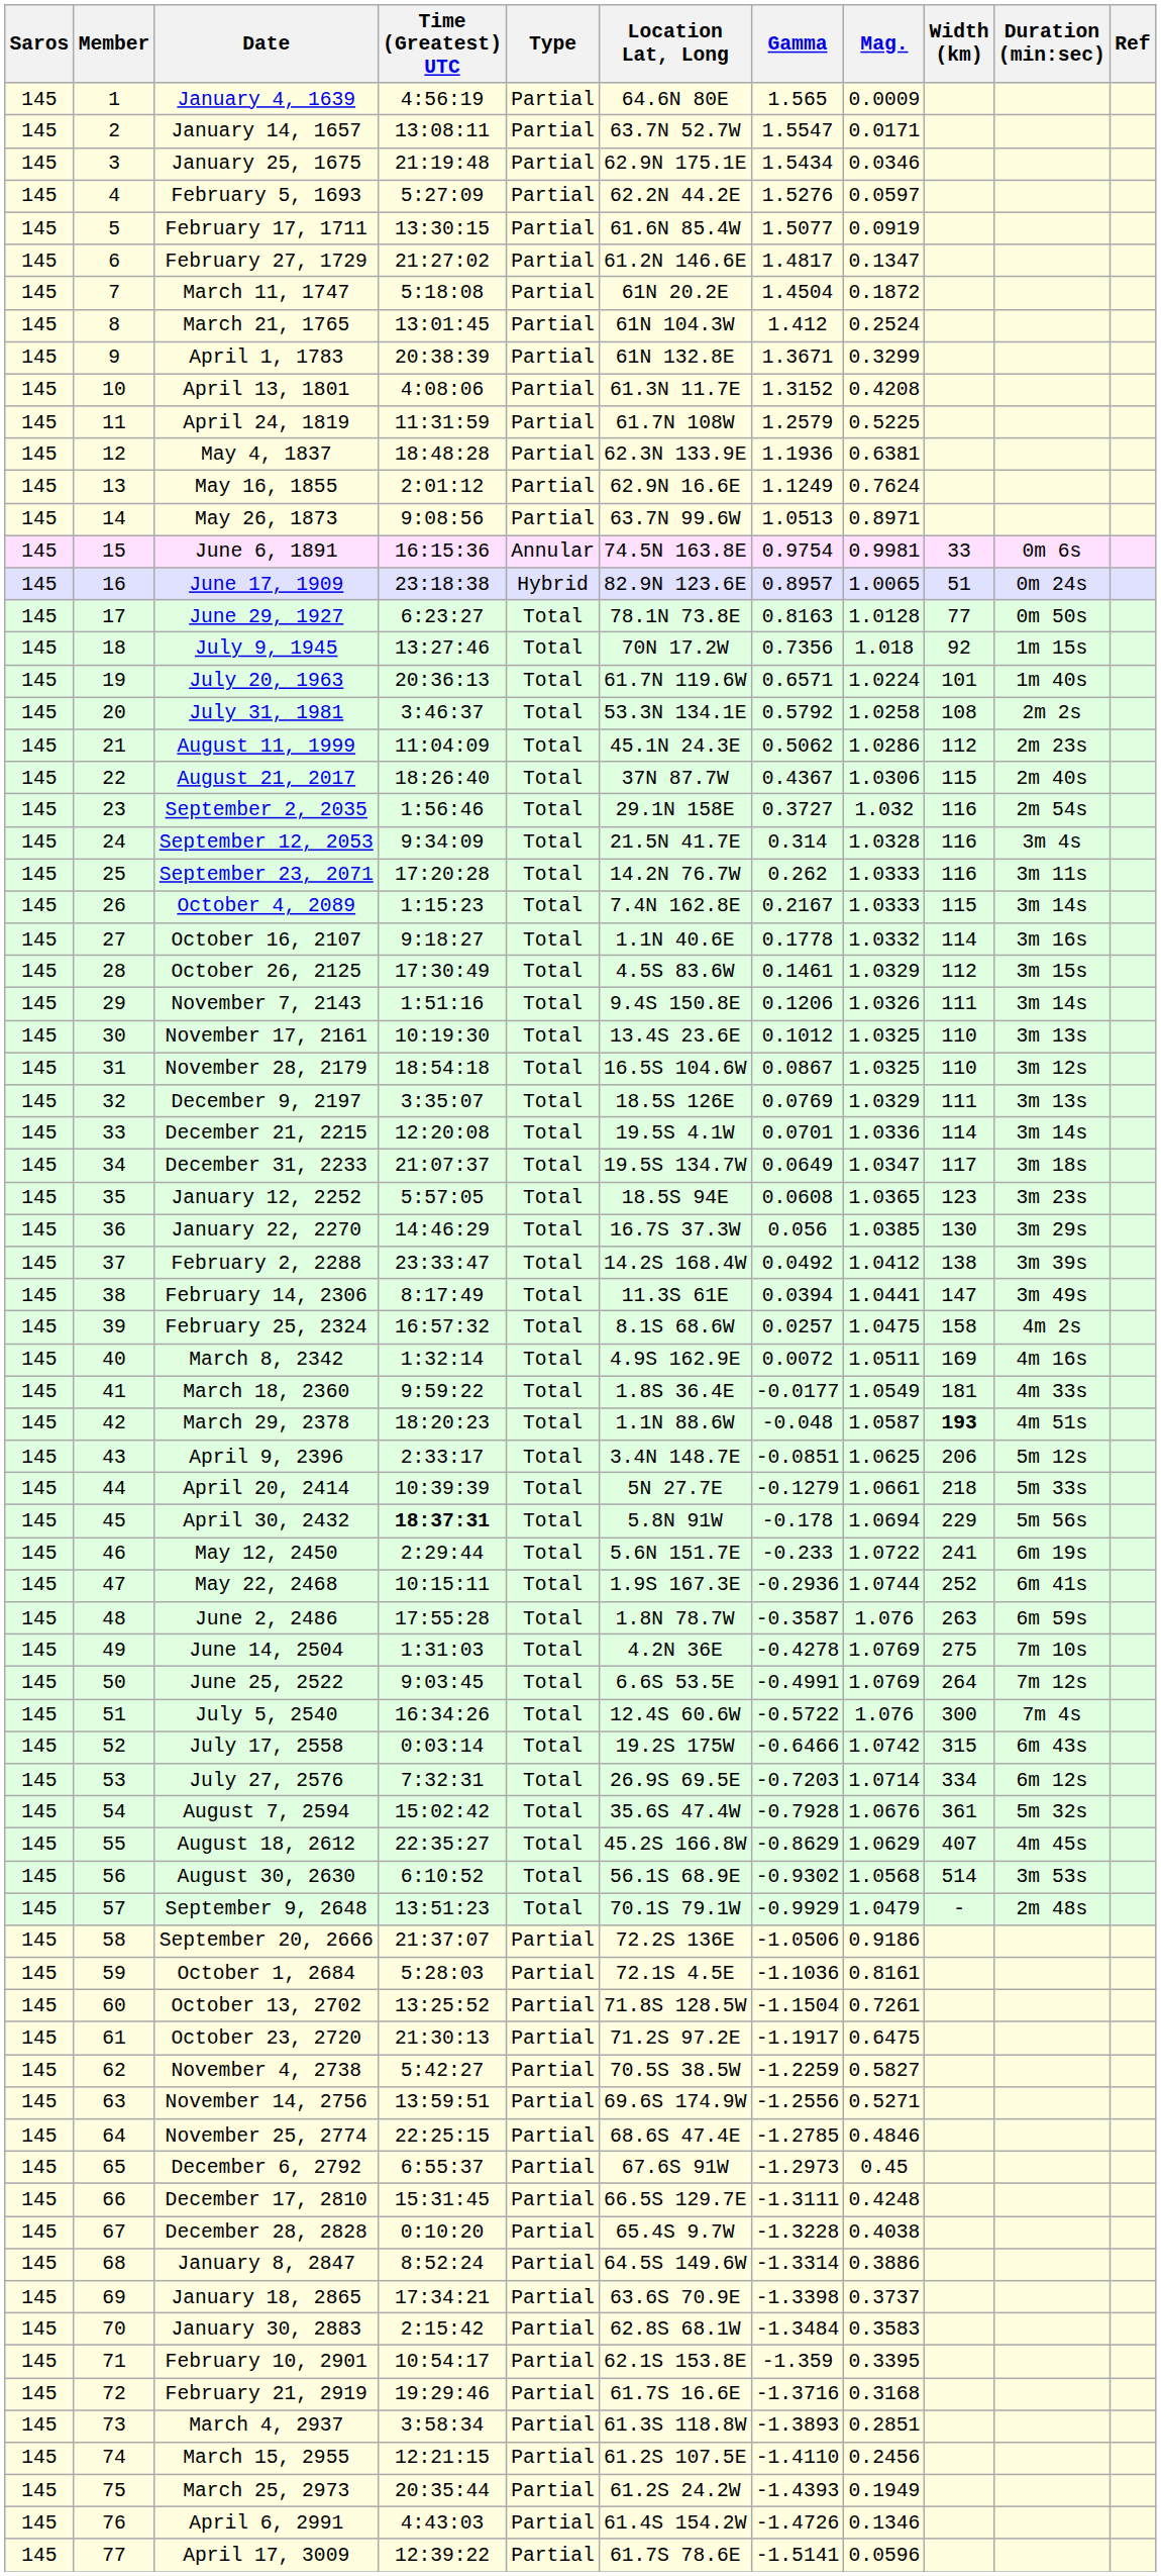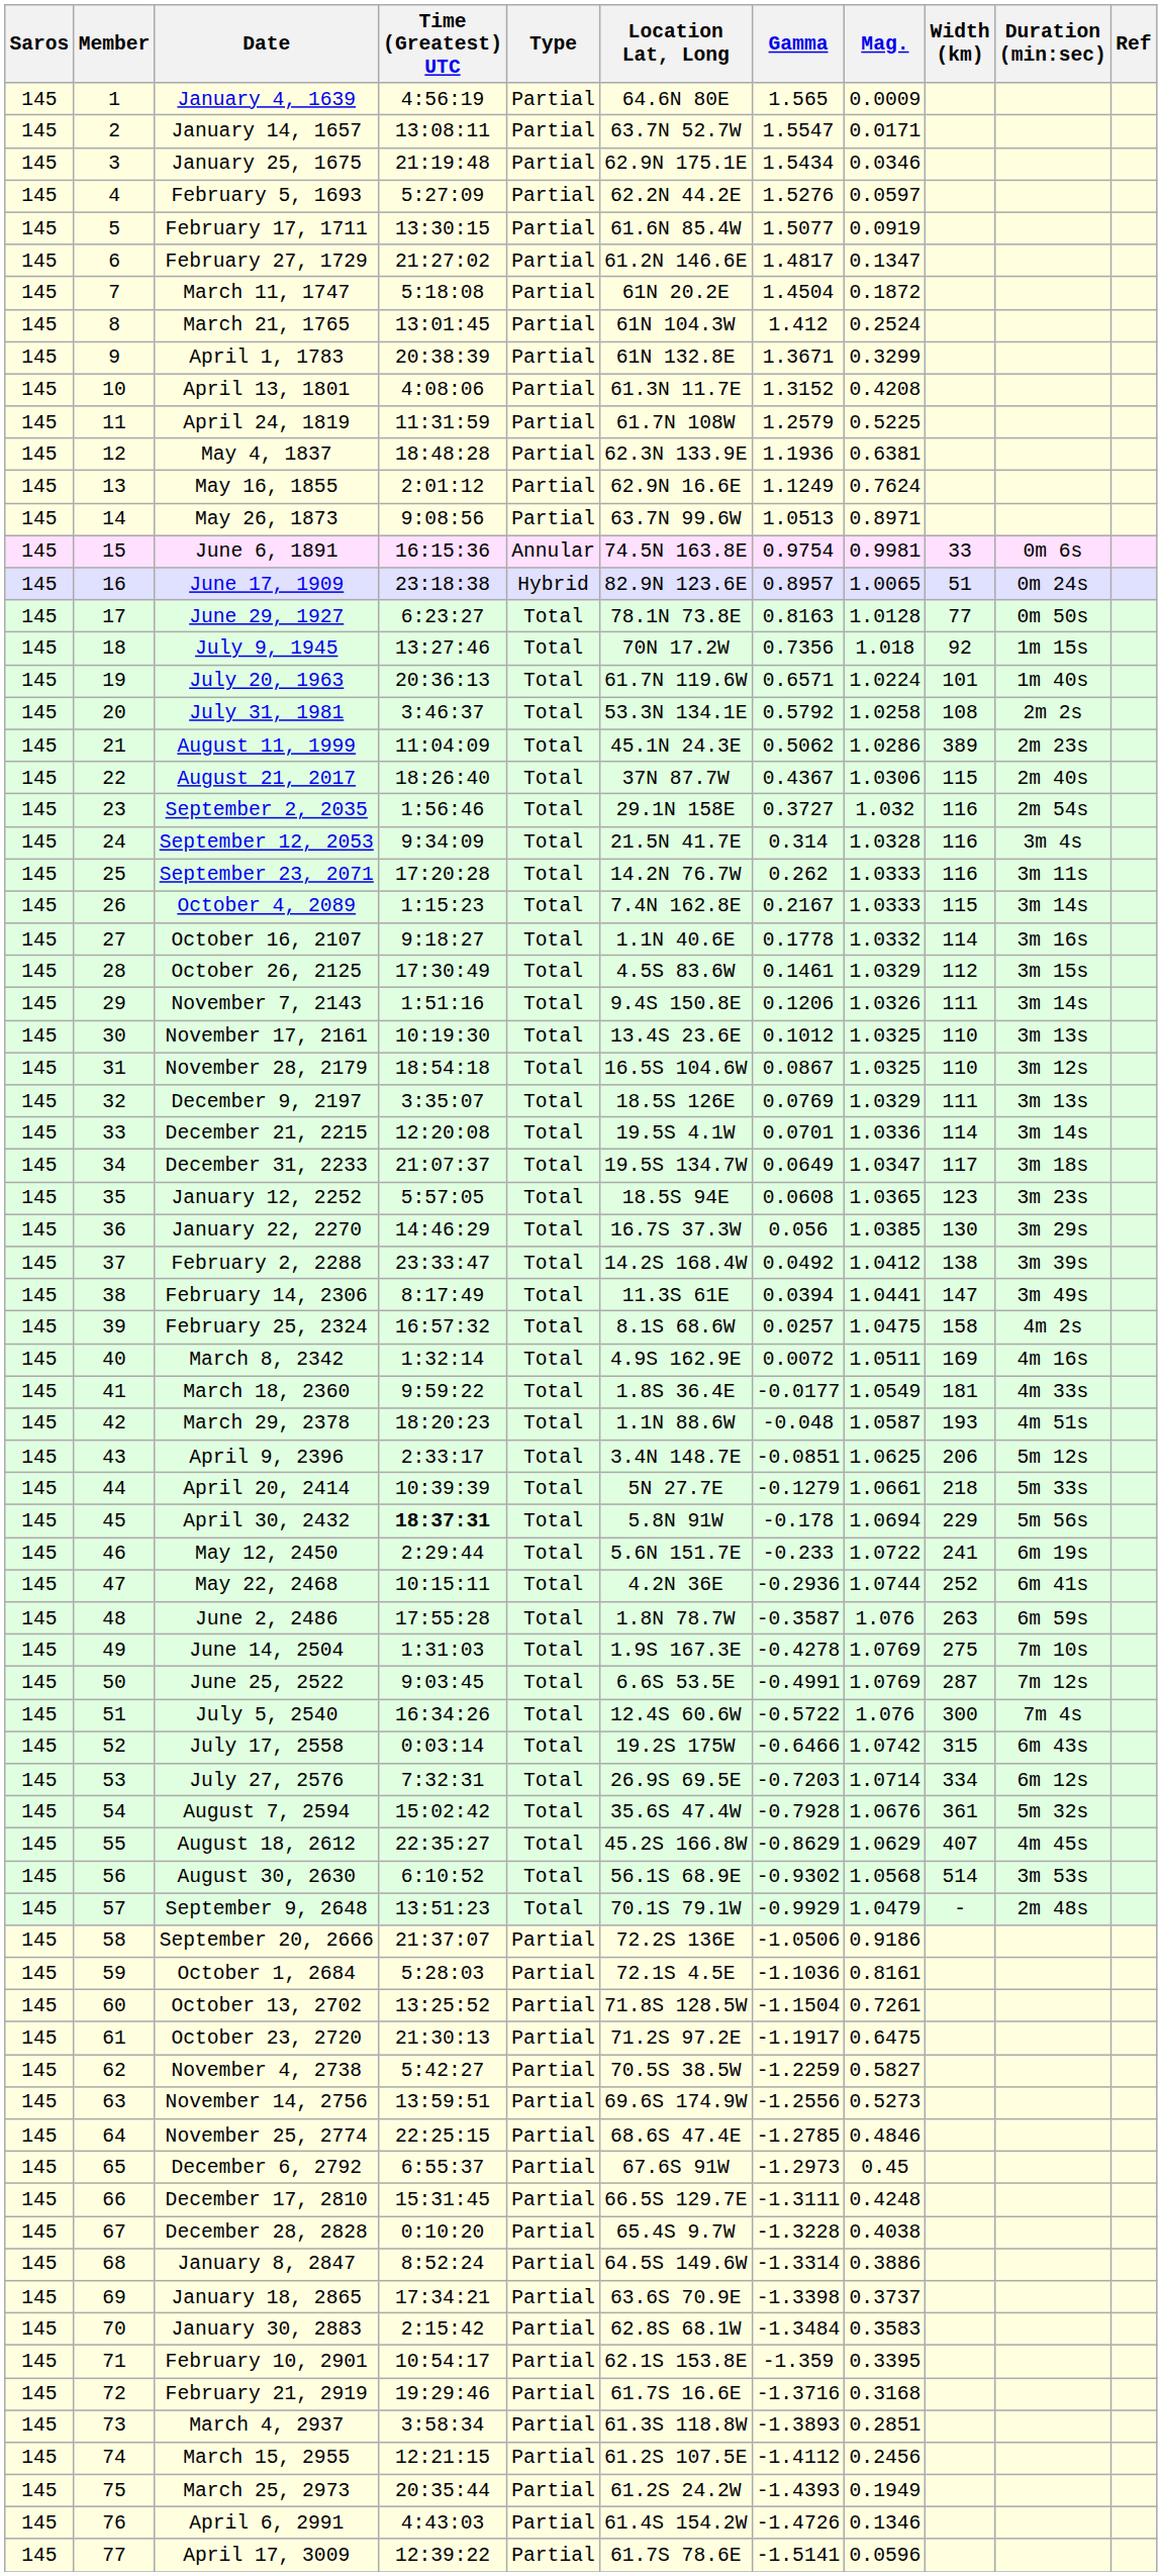August 11, 1999 | Width (km): 112 -> 389
March 29, 2378 | Width (km): bold -> normal
May 22, 2468 | Location Lat, Long: 1.9S 167.3E -> 4.2N 36E
June 14, 2504 | Location Lat, Long: 4.2N 36E -> 1.9S 167.3E
June 25, 2522 | Width (km): 264 -> 287
November 14, 2756 | Mag.: 0.5271 -> 0.5273
March 15, 2955 | Gamma: -1.4110 -> -1.4112
